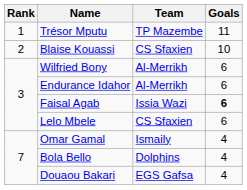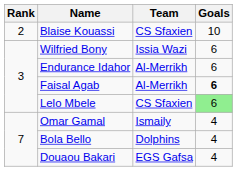- row: 1 | Trésor Mputu | TP Mazembe | 11
Wilfried Bony | Team: Al-Merrikh -> Issia Wazi
Faisal Agab | Team: Issia Wazi -> Al-Merrikh
Lelo Mbele | Goals: no background -> lightgreen background
